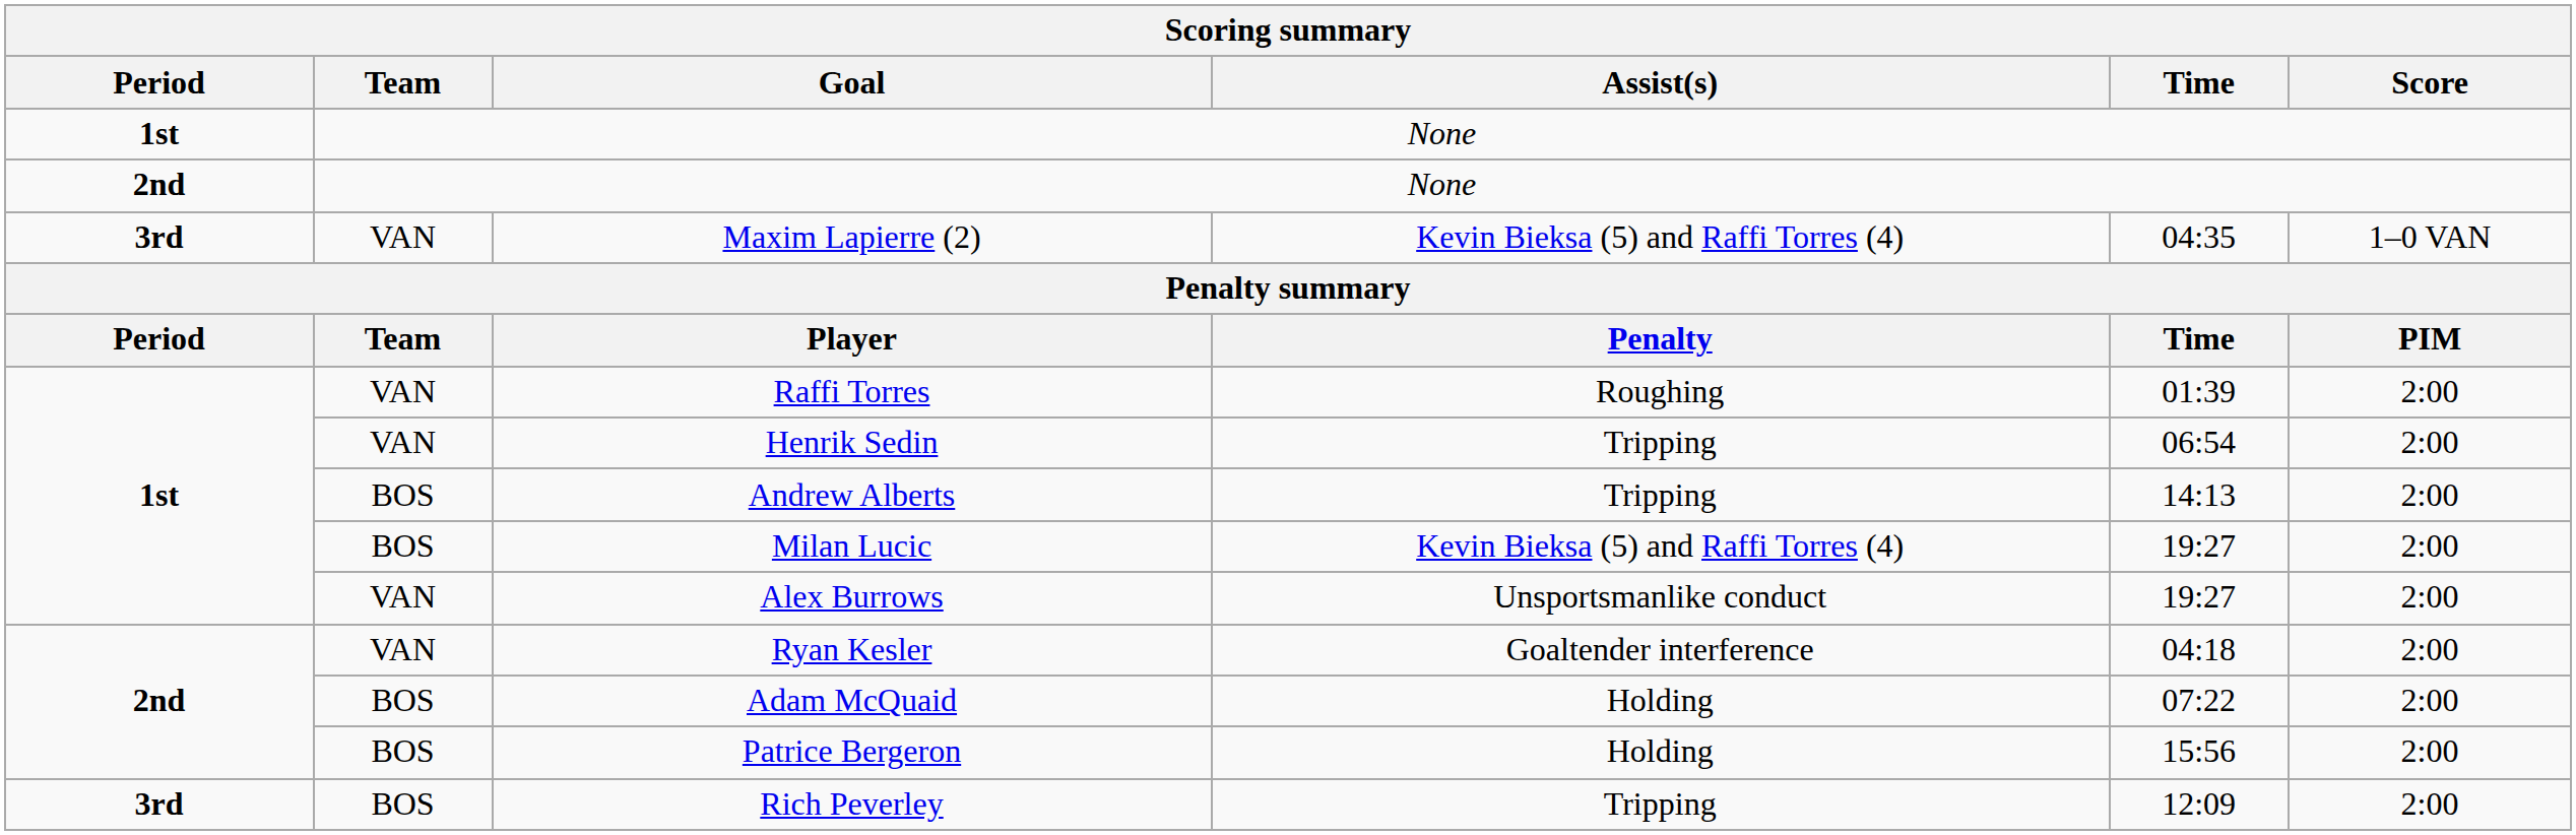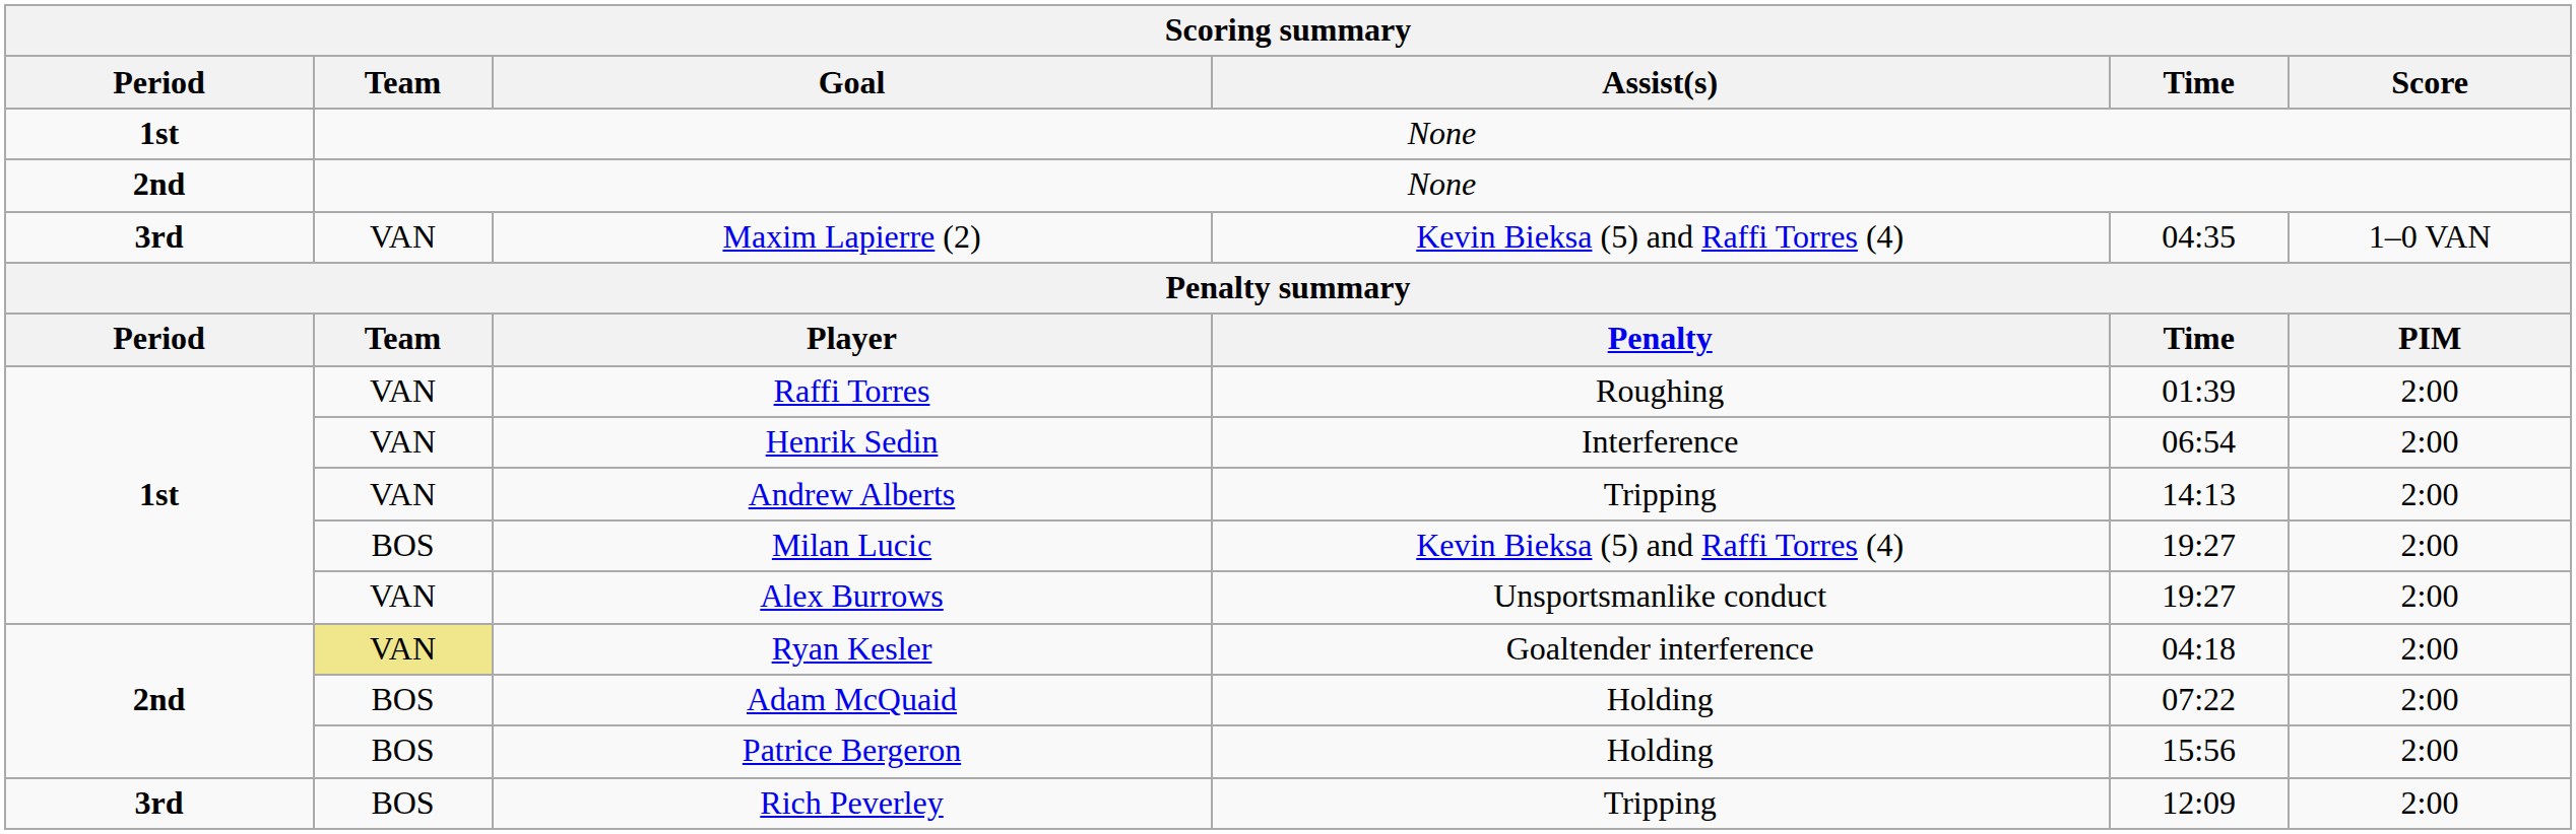Henrik Sedin | Assist(s): Tripping -> Interference
Andrew Alberts | Team: BOS -> VAN
Ryan Kesler | Team: no background -> khaki background
